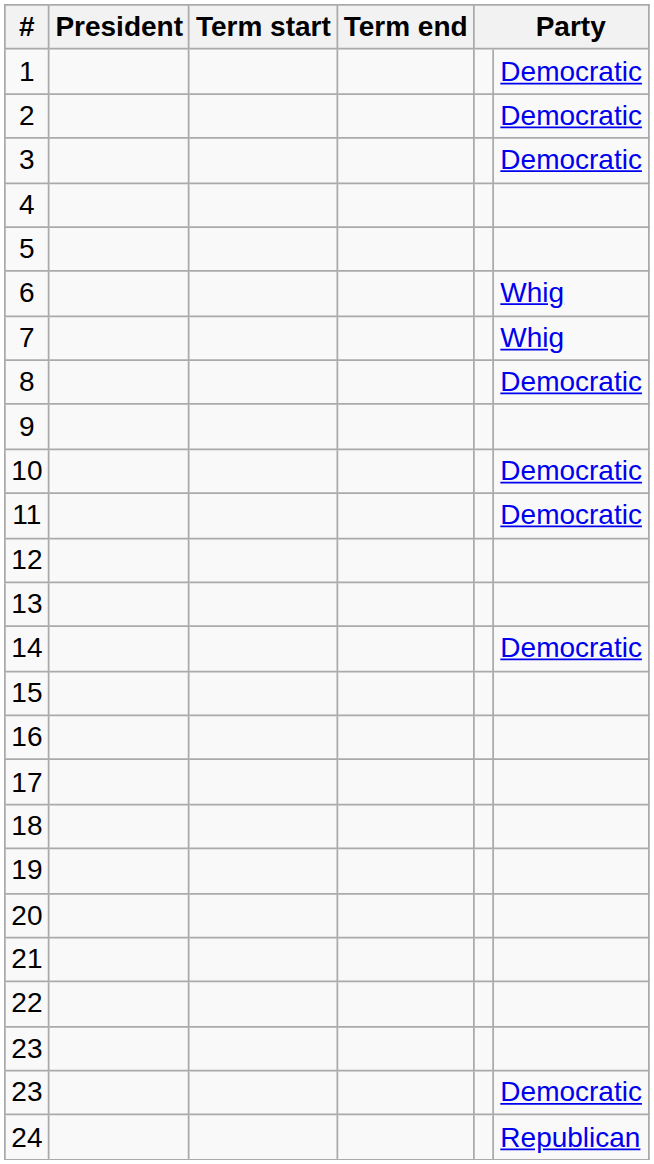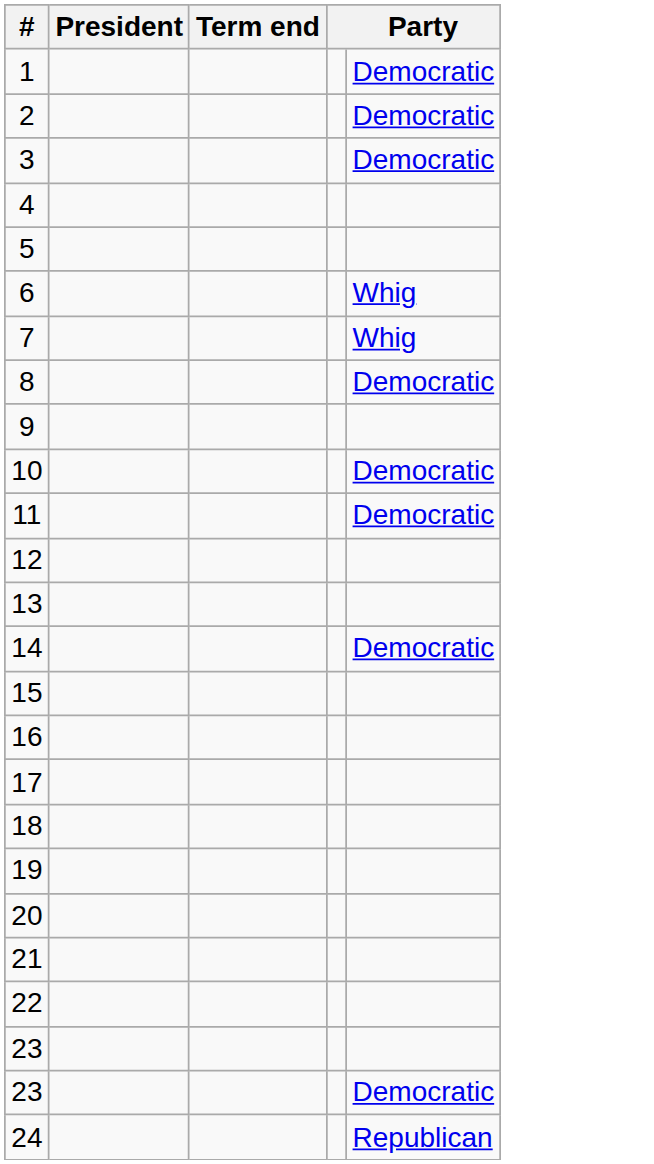- column: Term start
